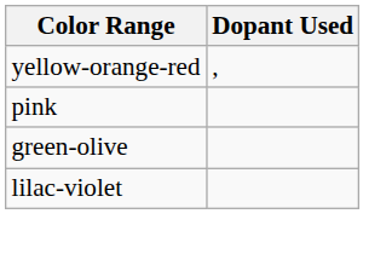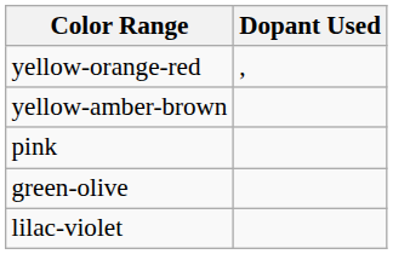+ row: yellow-amber-brown
